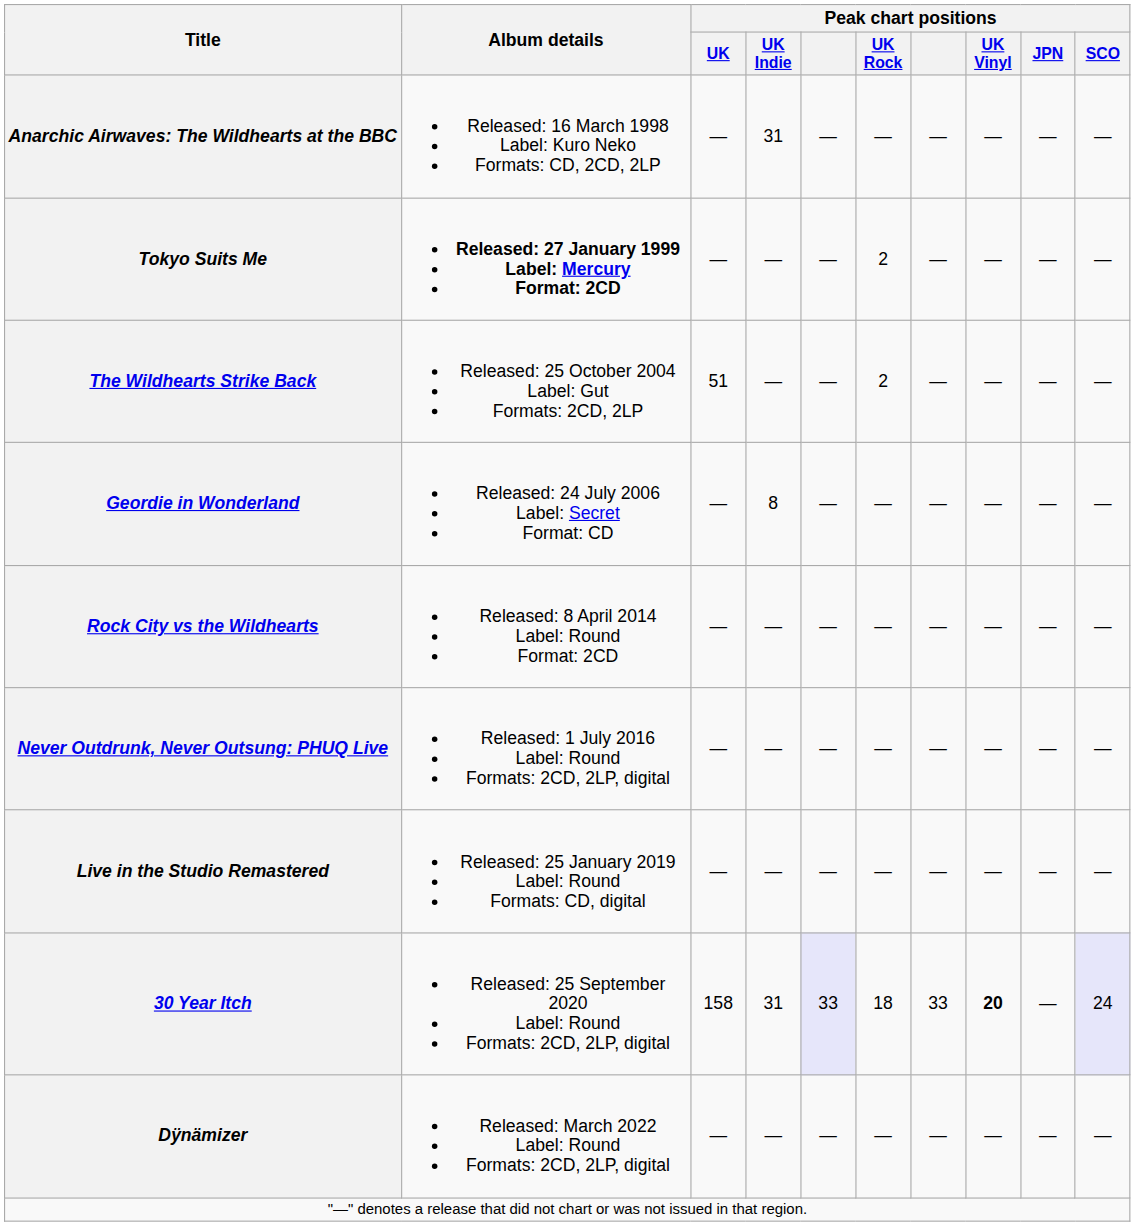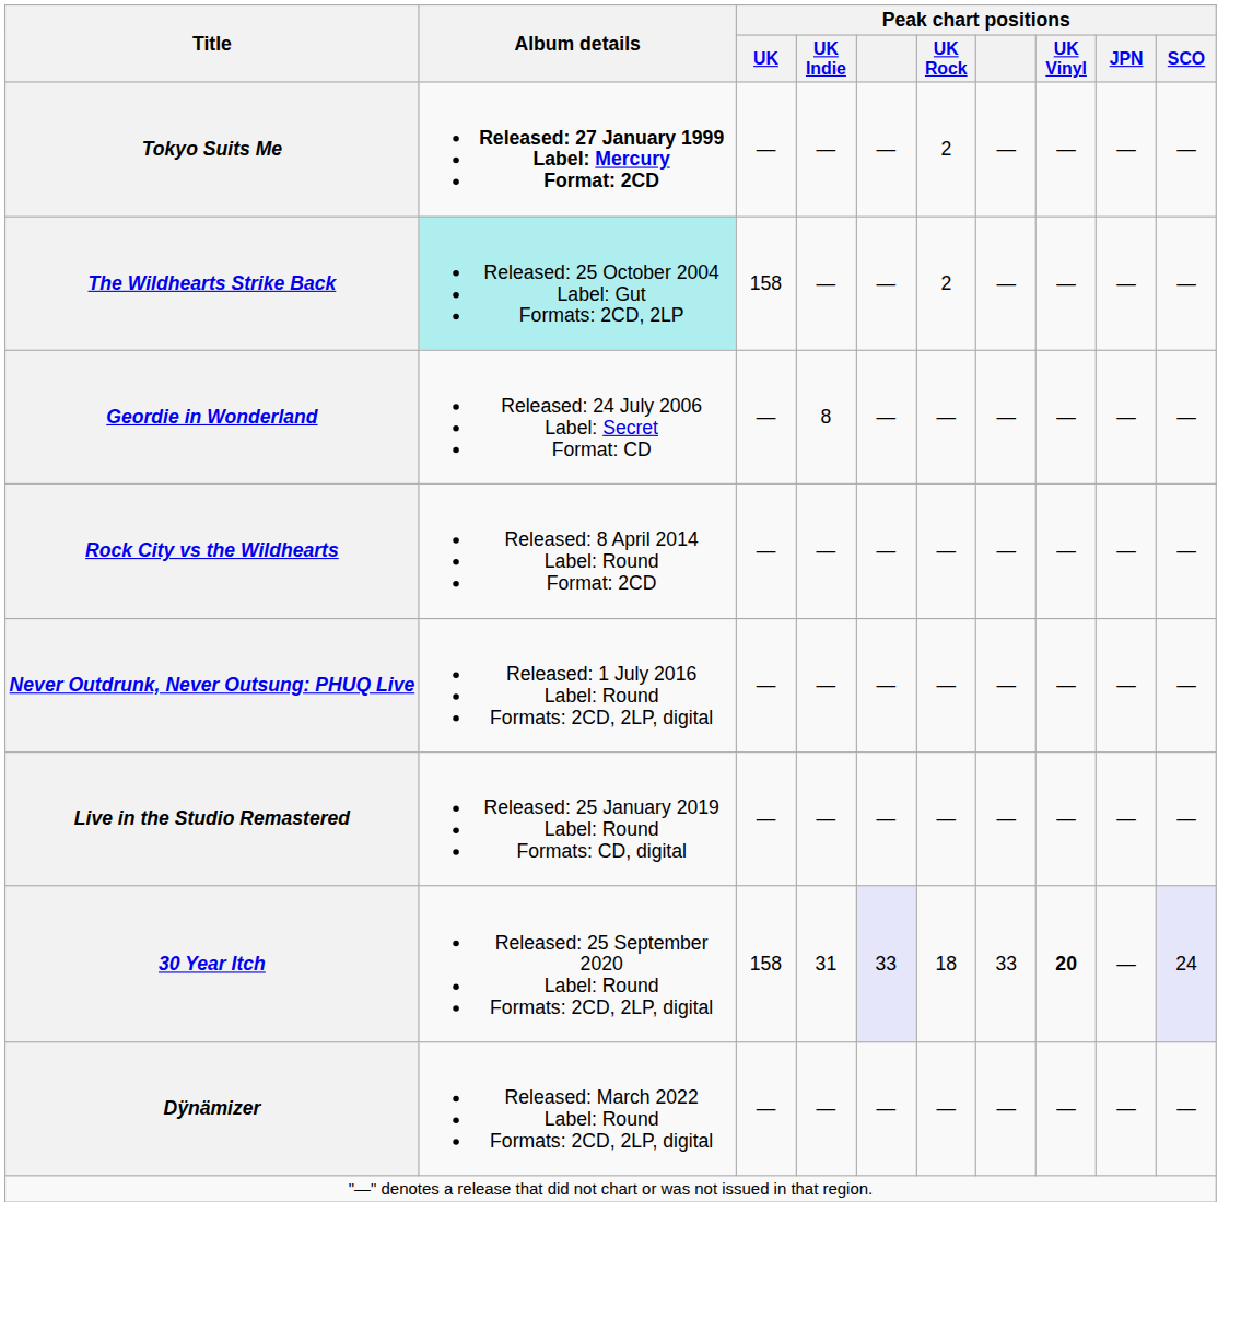- row: Anarchic Airwaves: The Wildhearts at the BBC | Released: 16 March 1998 Label: Kuro Neko Formats: CD, 2CD, 2LP | — | 31 | — | — | — | — | — | —
The Wildhearts Strike Back | Album details: no background -> paleturquoise background
The Wildhearts Strike Back | Peak chart positions / UK: 51 -> 158
